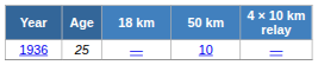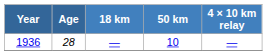1936 | Age: 25 -> 28
